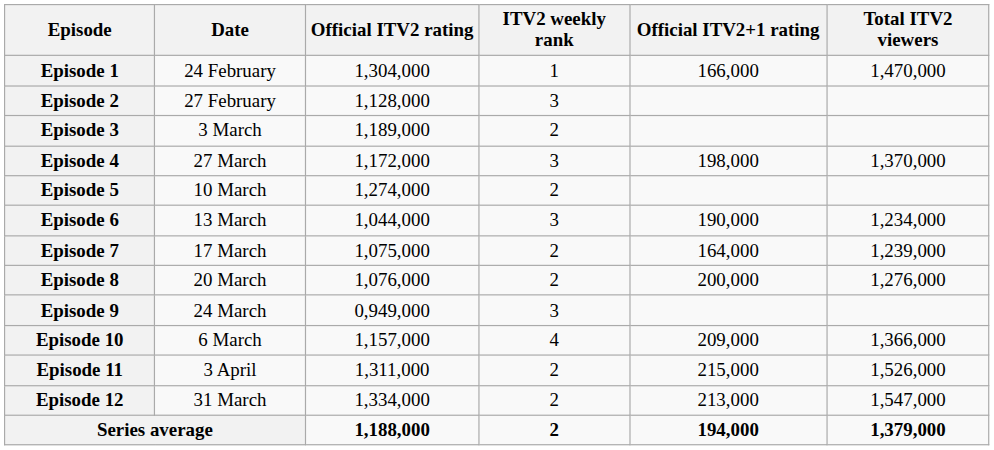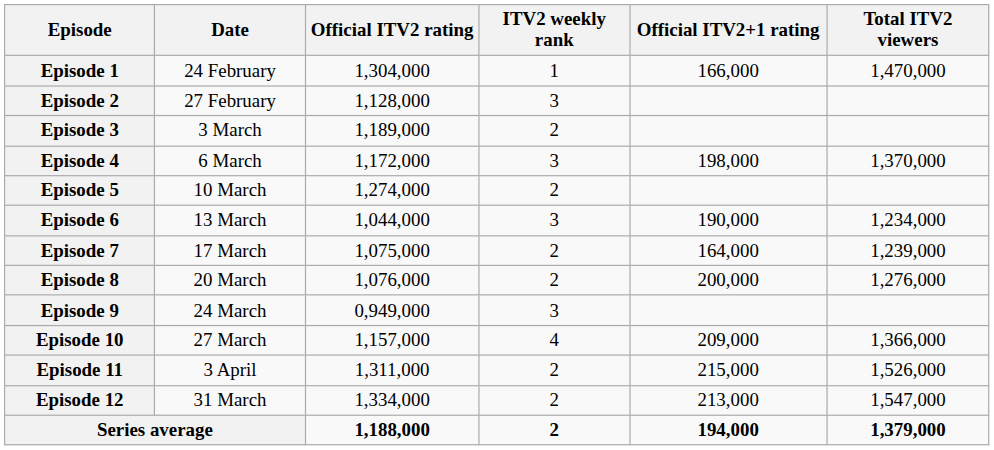Episode 4 | Date: 27 March -> 6 March
Episode 10 | Date: 6 March -> 27 March
